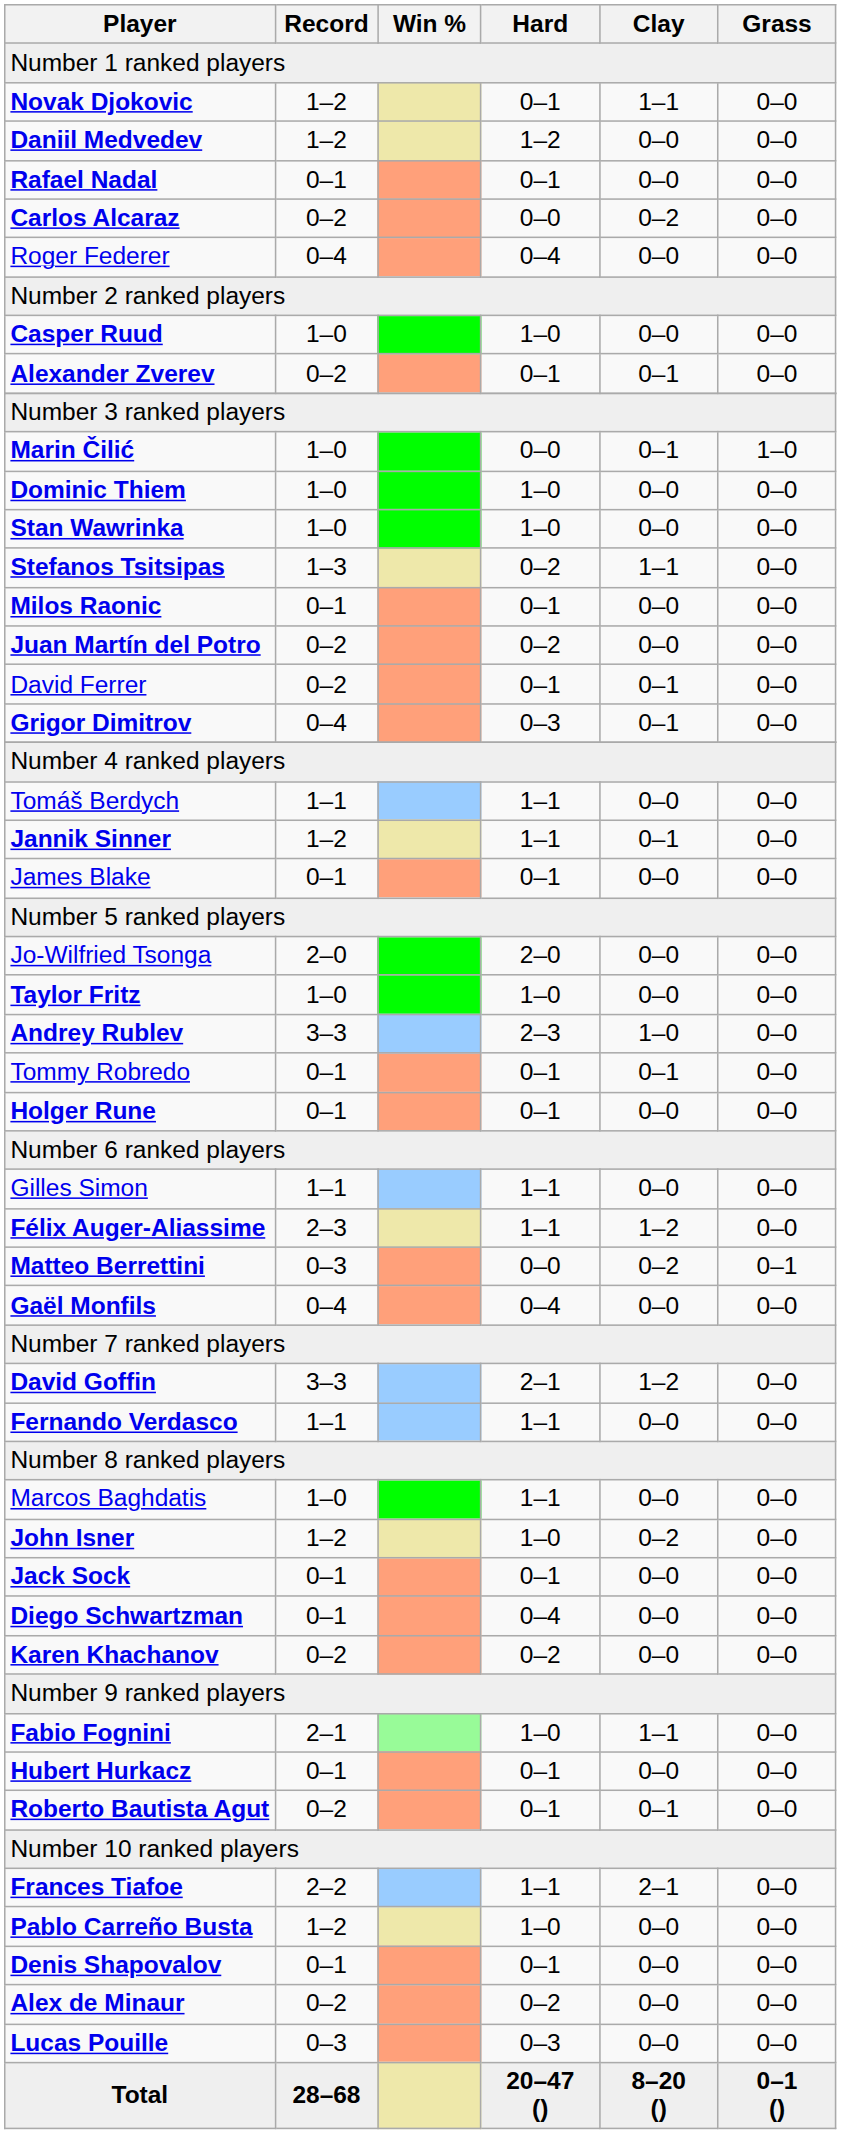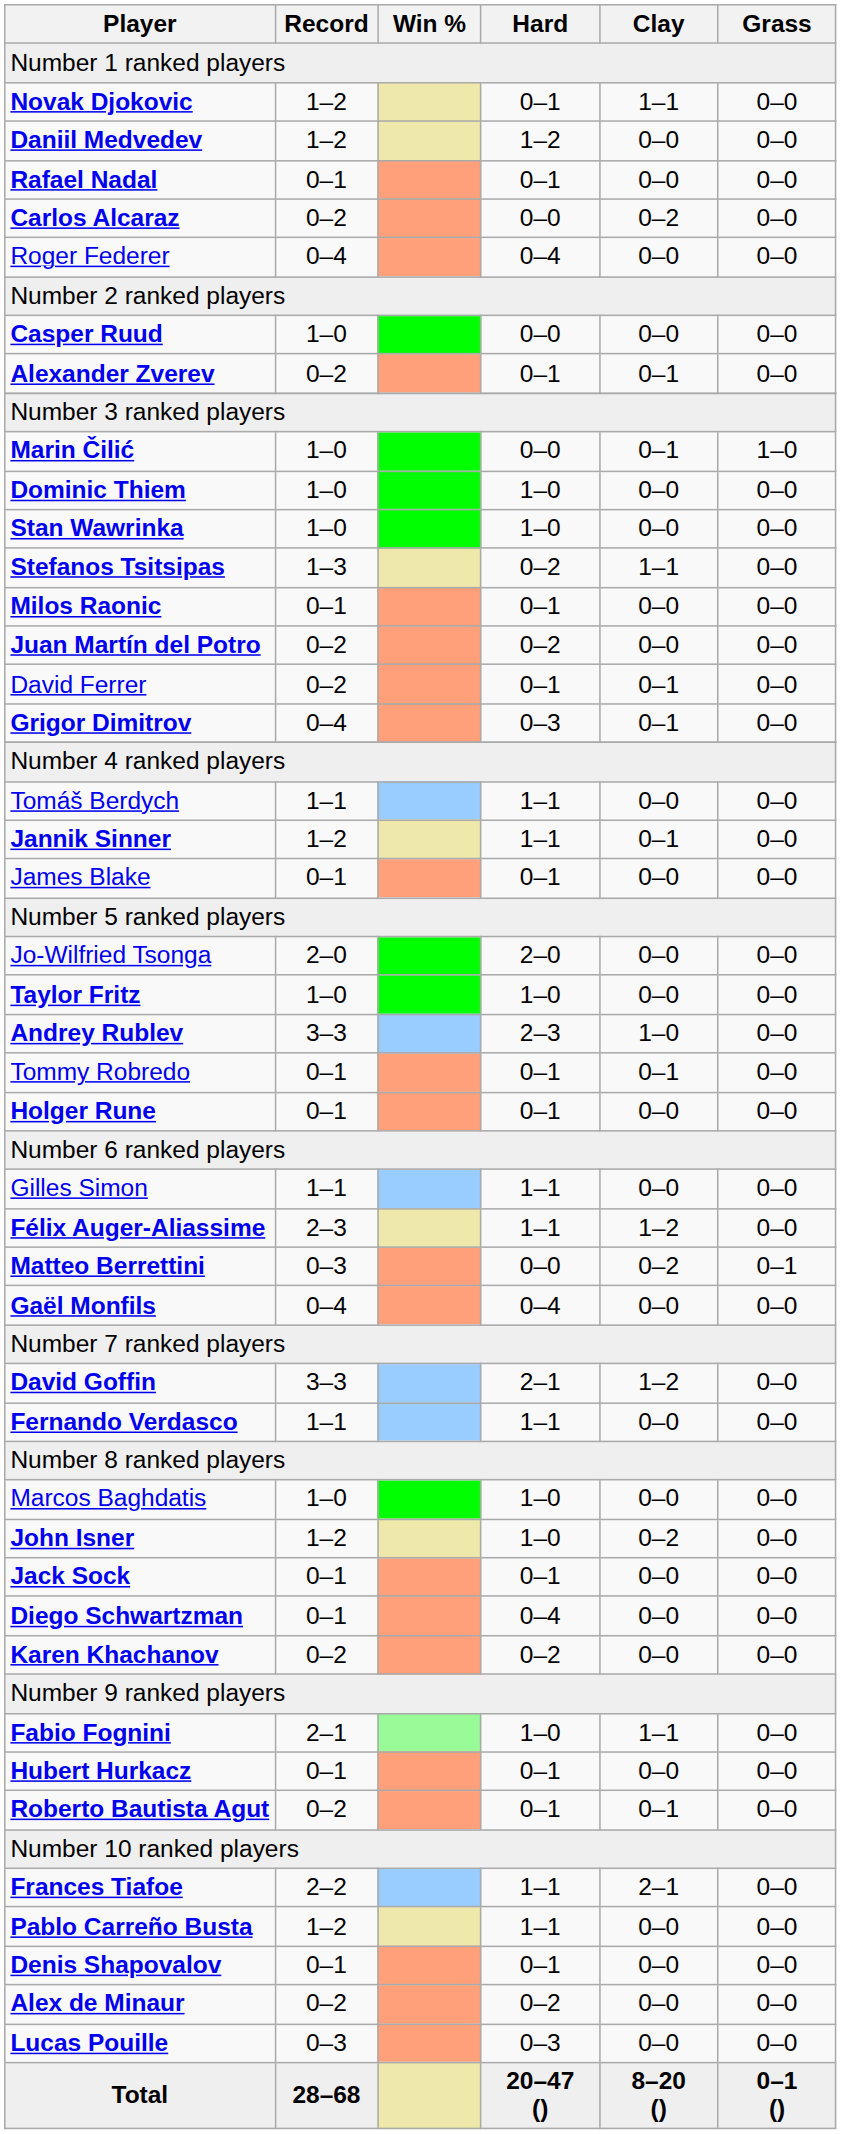Casper Ruud | Hard: 1–0 -> 0–0
Marcos Baghdatis | Hard: 1–1 -> 1–0
Pablo Carreño Busta | Hard: 1–0 -> 1–1
